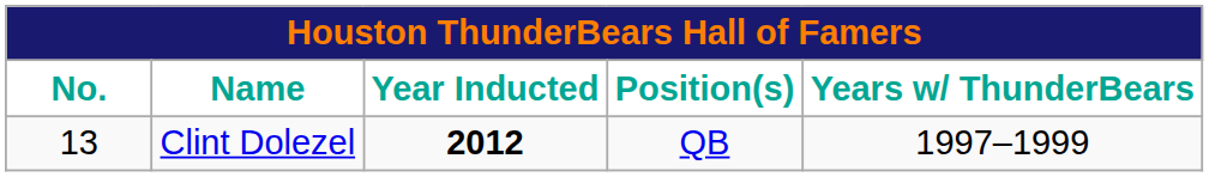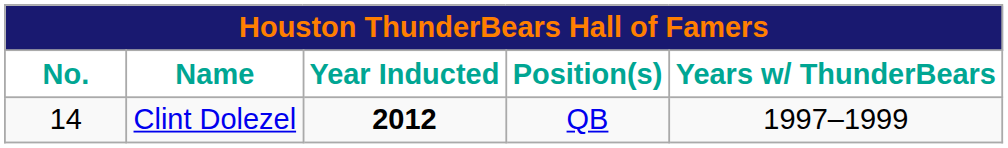Clint Dolezel | No.: 13 -> 14
